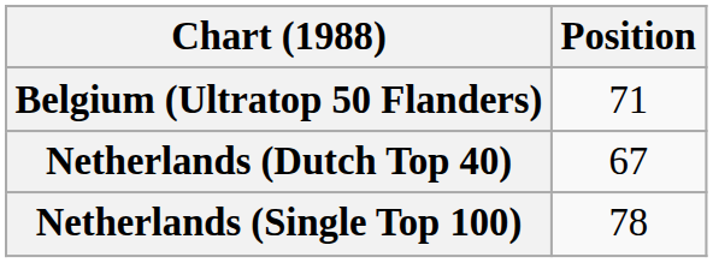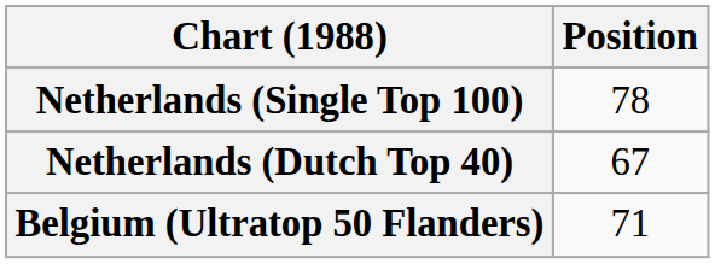rows swapped: Belgium (Ultratop 50 Flanders) <-> Netherlands (Single Top 100)
